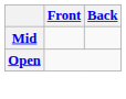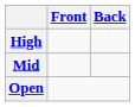+ row: High
